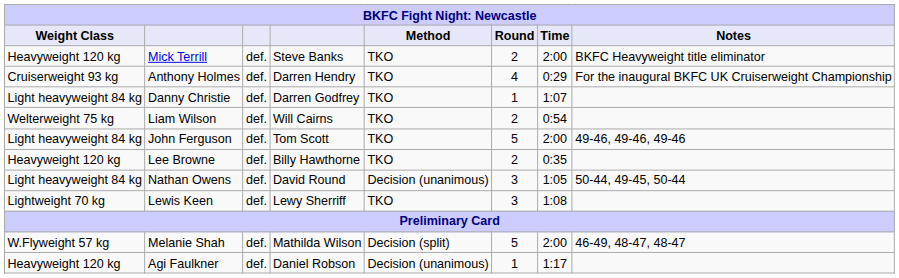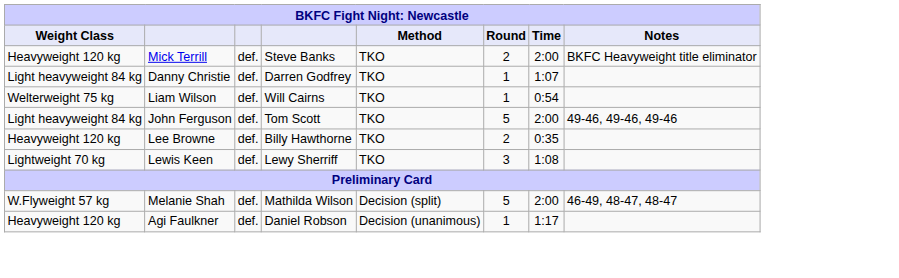- row: Cruiserweight 93 kg | Anthony Holmes | def. | Darren Hendry | TKO | 4 | 0:29 | For the inaugural BKFC UK Cruiserweight Championship
Liam Wilson | Round: 2 -> 1
- row: Light heavyweight 84 kg | Nathan Owens | def. | David Round | Decision (unanimous) | 3 | 1:05 | 50-44, 49-45, 50-44
